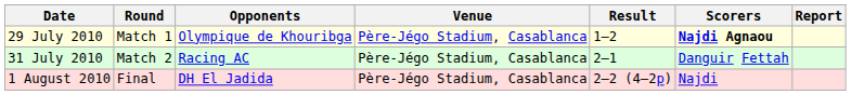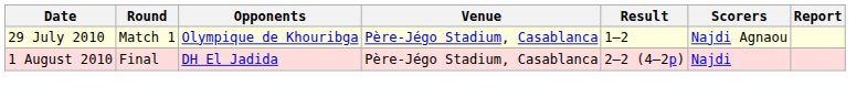29 July 2010 | Scorers: bold -> normal
- row: 31 July 2010 | Match 2 | Racing AC | Père-Jégo Stadium, Casablanca | 2–1 | Danguir Fettah
